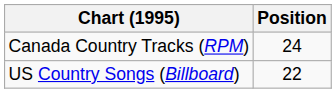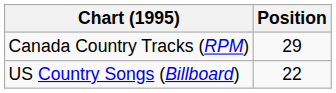Canada Country Tracks (RPM) | Position: 24 -> 29
